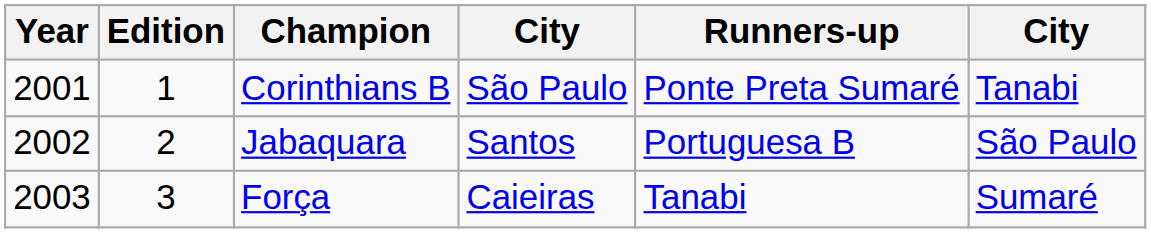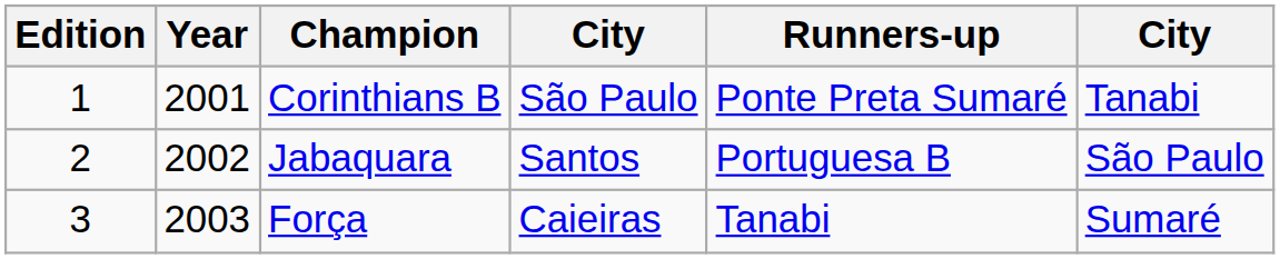columns swapped: Year <-> Edition
